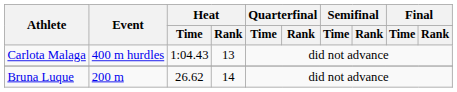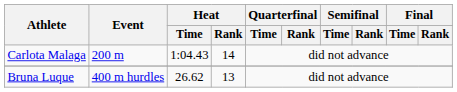Carlota Malaga | Event: 400 m hurdles -> 200 m
Carlota Malaga | Heat / Rank: 13 -> 14
Bruna Luque | Event: 200 m -> 400 m hurdles
Bruna Luque | Heat / Rank: 14 -> 13
